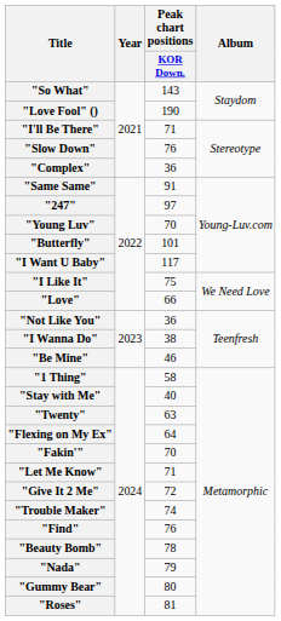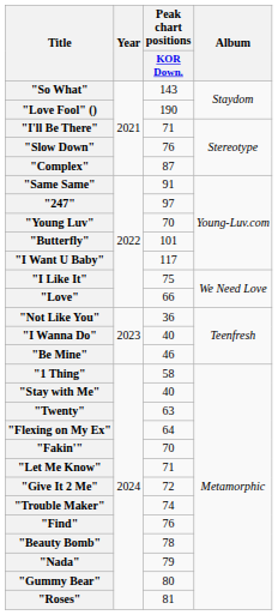"Complex" | Peak chart positions / KOR Down.: 36 -> 87
"I Wanna Do" | Peak chart positions / KOR Down.: 38 -> 40
